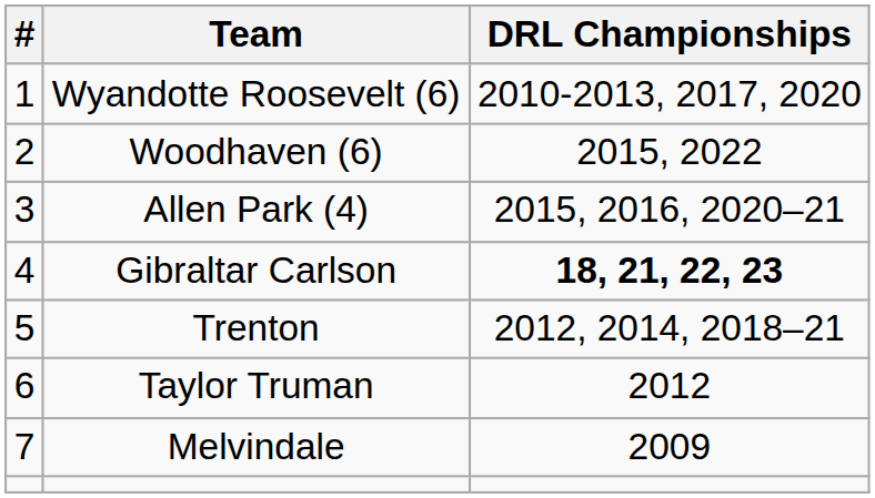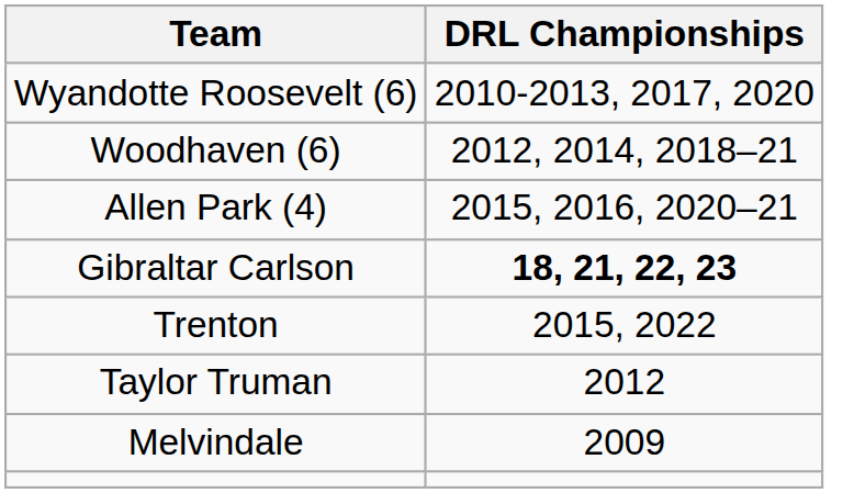- column: # | 1 | 2 | 3 | 4 | 5 | 6 | 7
Woodhaven (6) | DRL Championships: 2015, 2022 -> 2012, 2014, 2018–21
Trenton | DRL Championships: 2012, 2014, 2018–21 -> 2015, 2022
